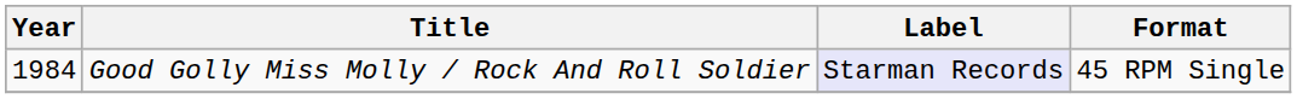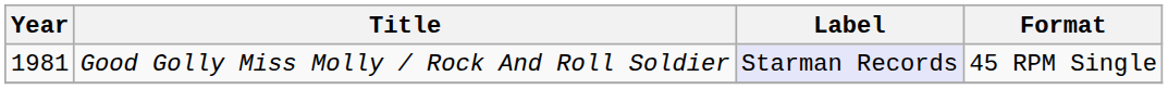Good Golly Miss Molly / Rock And Roll Soldier | Year: 1984 -> 1981
